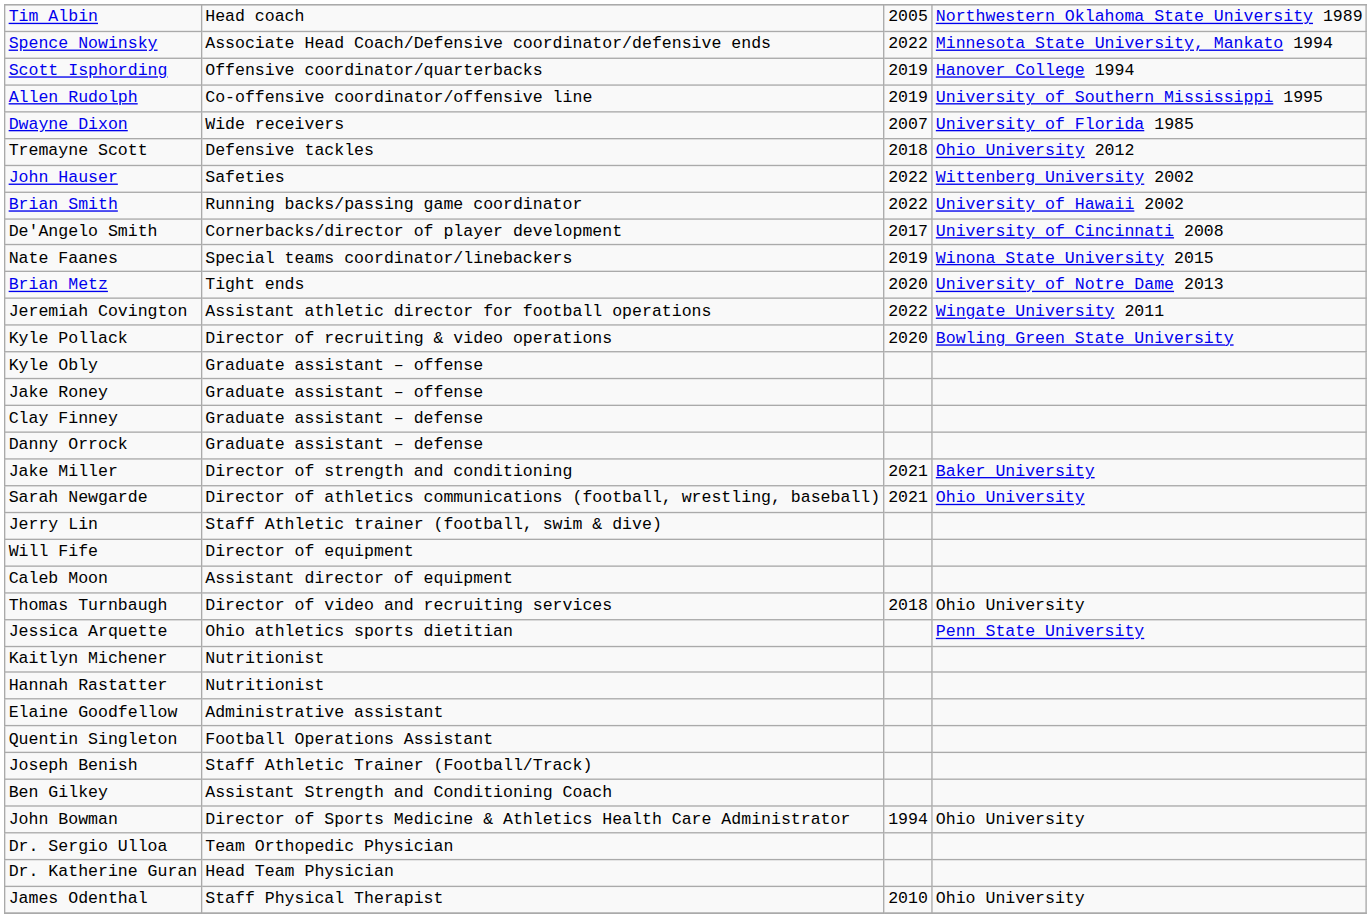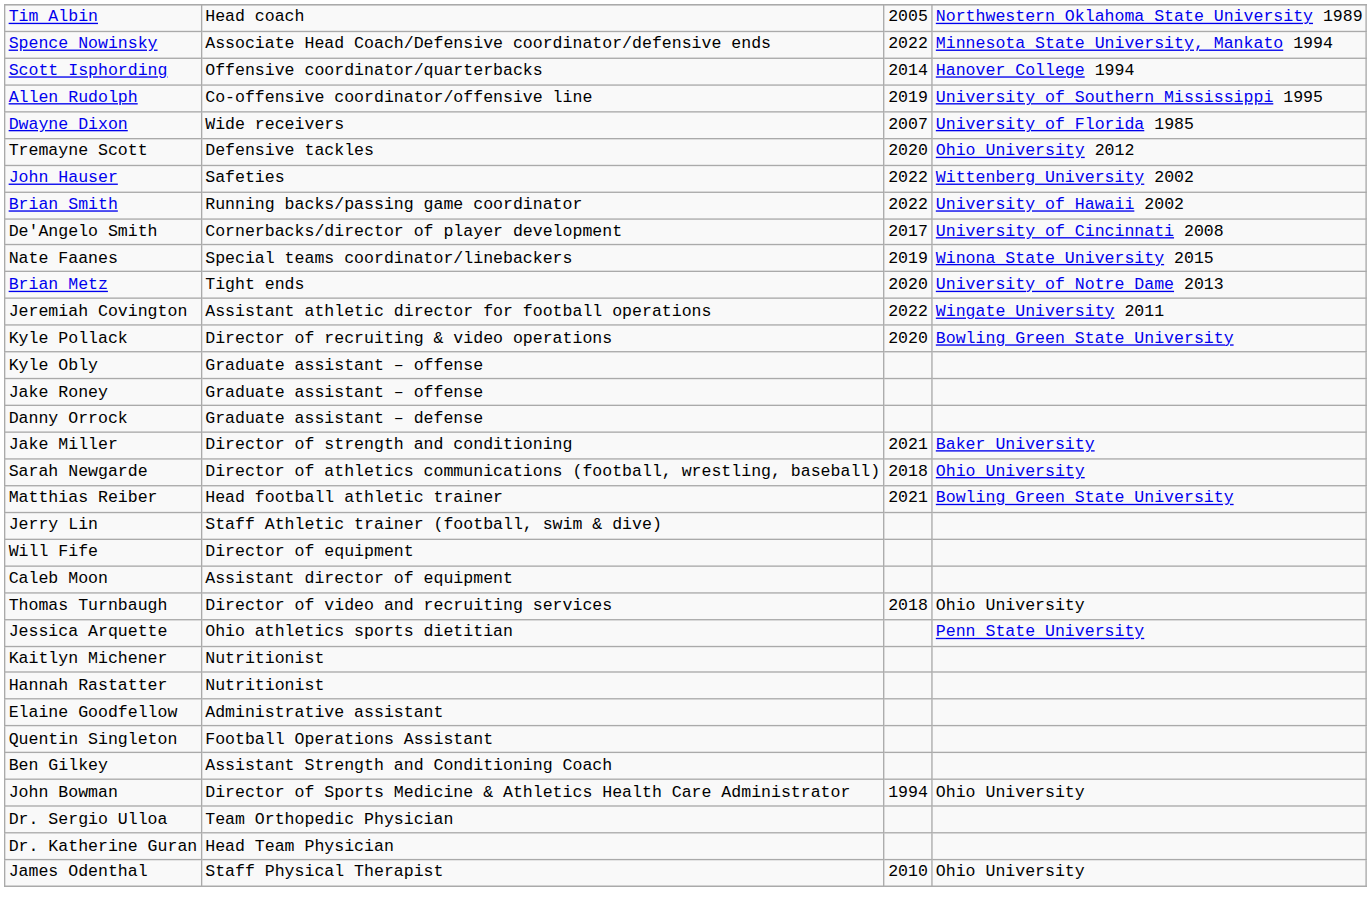Scott Isphording | column 3: 2019 -> 2014
Tremayne Scott | column 3: 2018 -> 2020
- row: Clay Finney | Graduate assistant – defense
Sarah Newgarde | column 3: 2021 -> 2018
+ row: Matthias Reiber | Head football athletic trainer | 2021 | Bowling Green State University
- row: Joseph Benish | Staff Athletic Trainer (Football/Track)
